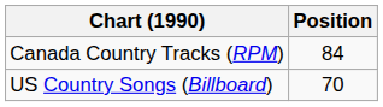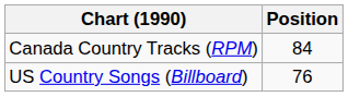US Country Songs (Billboard) | Position: 70 -> 76
